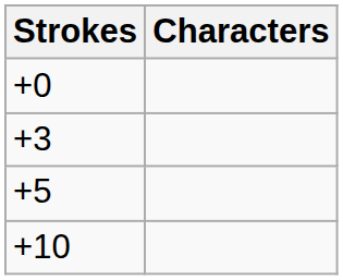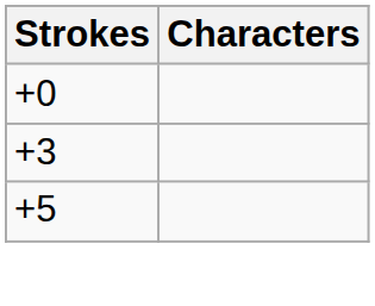- row: +10
